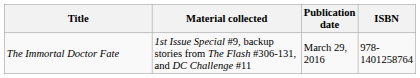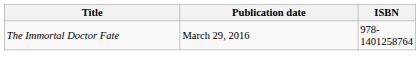- column: Material collected | 1st Issue Special #9, backup stories from The Flash #306-131, and DC Challenge #11
